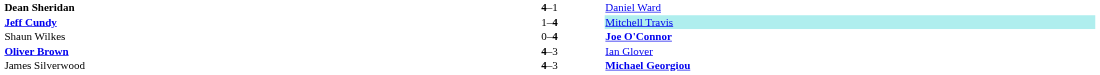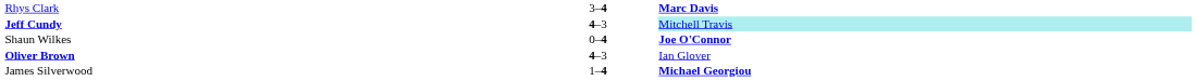+ row: Rhys Clark | 3–4 | Marc Davis
- row: Dean Sheridan | 4–1 | Daniel Ward
Jeff Cundy | column 2: 1–4 -> 4–3
James Silverwood | column 2: 4–3 -> 1–4
